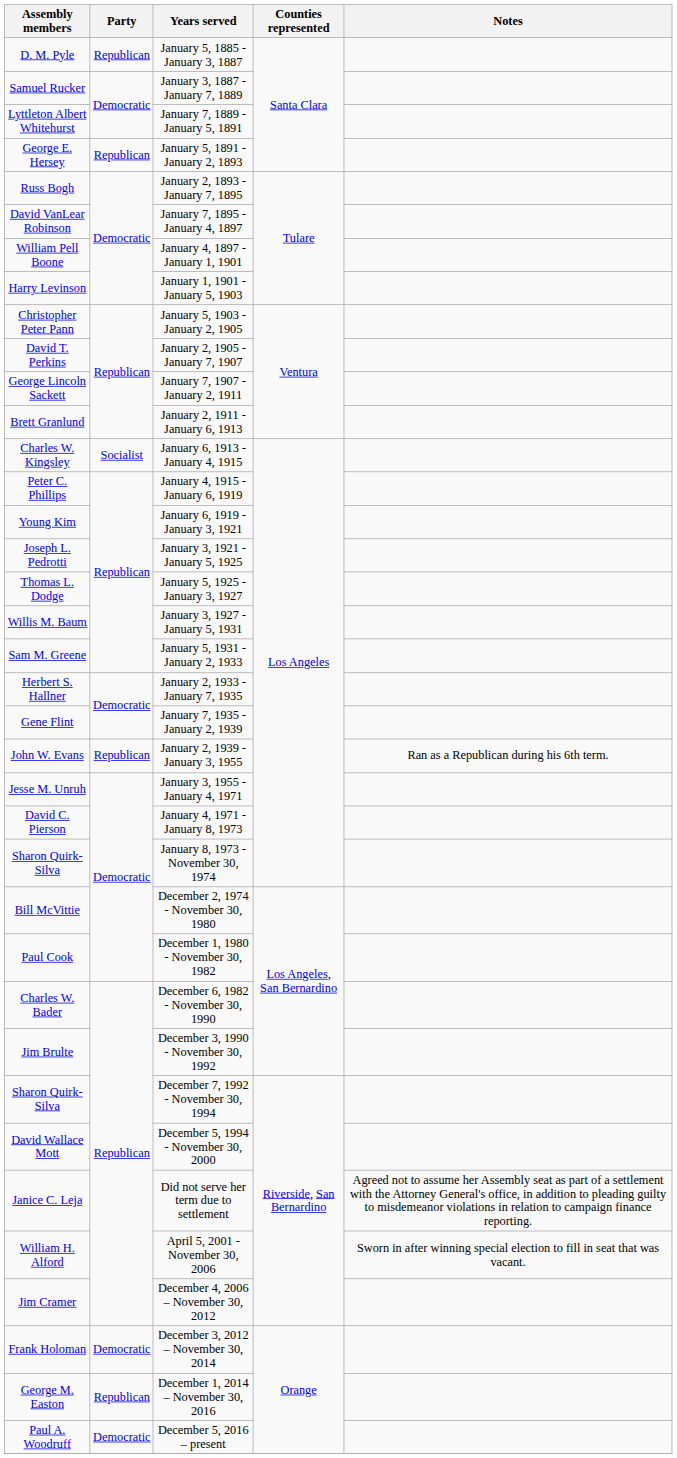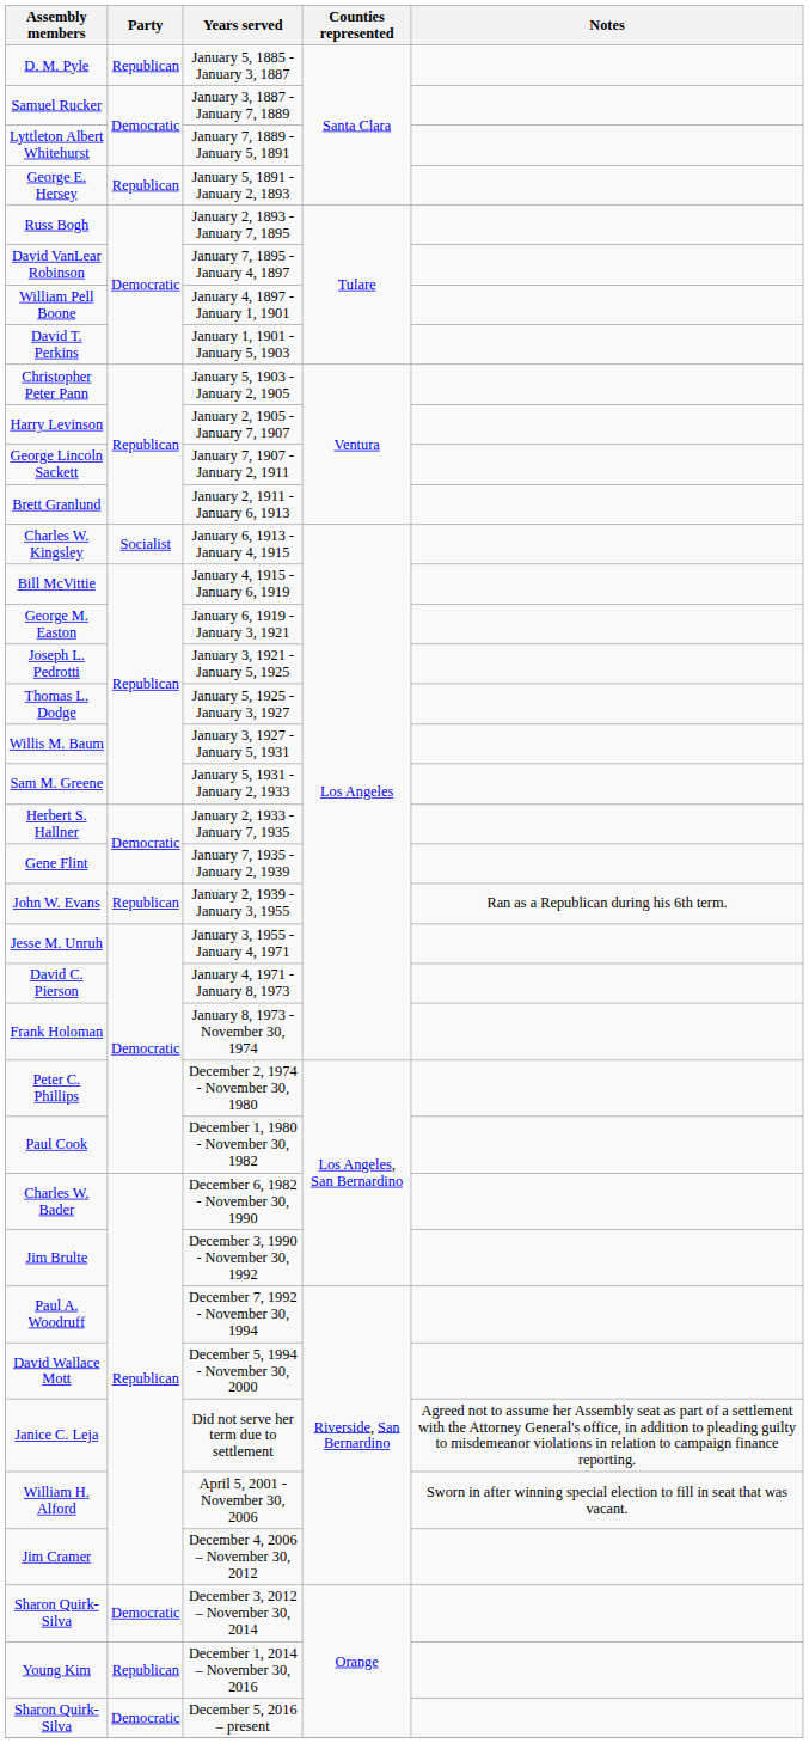January 1, 1901 - January 5, 1903 | Assembly members: Harry Levinson -> David T. Perkins
January 2, 1905 - January 7, 1907 | Assembly members: David T. Perkins -> Harry Levinson
January 4, 1915 - January 6, 1919 | Assembly members: Peter C. Phillips -> Bill McVittie
January 6, 1919 - January 3, 1921 | Assembly members: Young Kim -> George M. Easton
January 8, 1973 - November 30, 1974 | Assembly members: Sharon Quirk-Silva -> Frank Holoman
December 2, 1974 - November 30, 1980 | Assembly members: Bill McVittie -> Peter C. Phillips
December 7, 1992 - November 30, 1994 | Assembly members: Sharon Quirk-Silva -> Paul A. Woodruff
December 3, 2012 – November 30, 2014 | Assembly members: Frank Holoman -> Sharon Quirk-Silva
December 1, 2014 – November 30, 2016 | Assembly members: George M. Easton -> Young Kim
December 5, 2016 – present | Assembly members: Paul A. Woodruff -> Sharon Quirk-Silva
